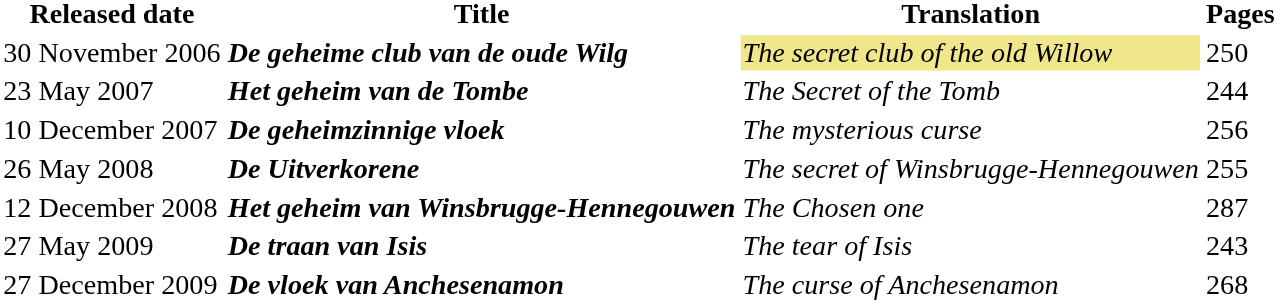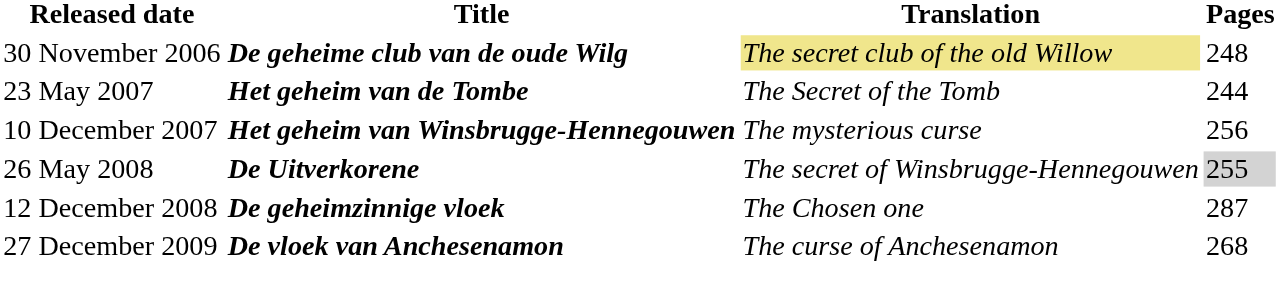30 November 2006 | Pages: 250 -> 248
10 December 2007 | Title: De geheimzinnige vloek -> Het geheim van Winsbrugge-Hennegouwen
26 May 2008 | Pages: no background -> lightgrey background
12 December 2008 | Title: Het geheim van Winsbrugge-Hennegouwen -> De geheimzinnige vloek
- row: 27 May 2009 | De traan van Isis | The tear of Isis | 243
